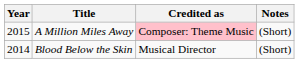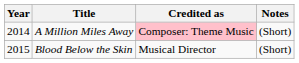A Million Miles Away | Year: 2015 -> 2014
Blood Below the Skin | Year: 2014 -> 2015
